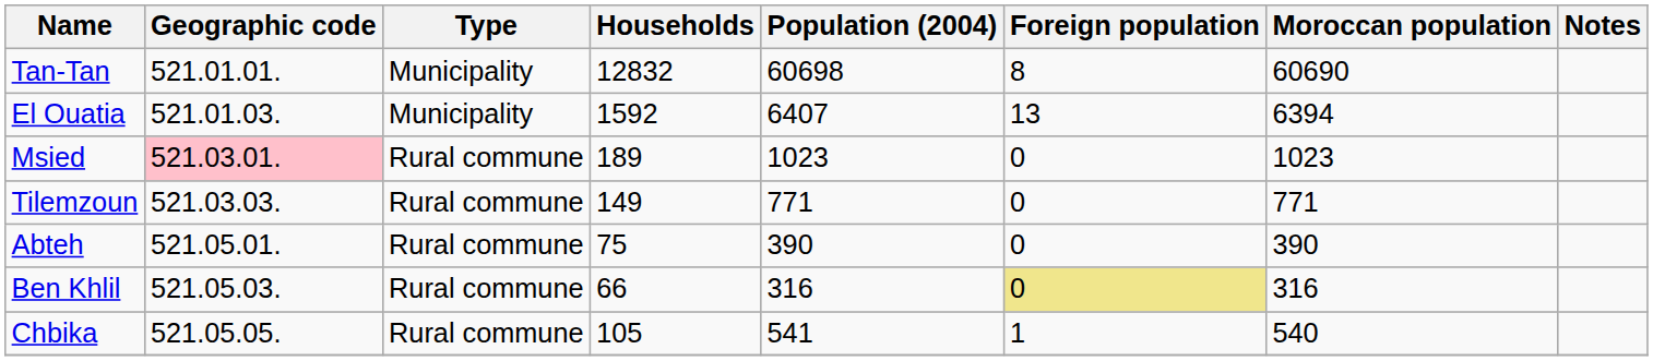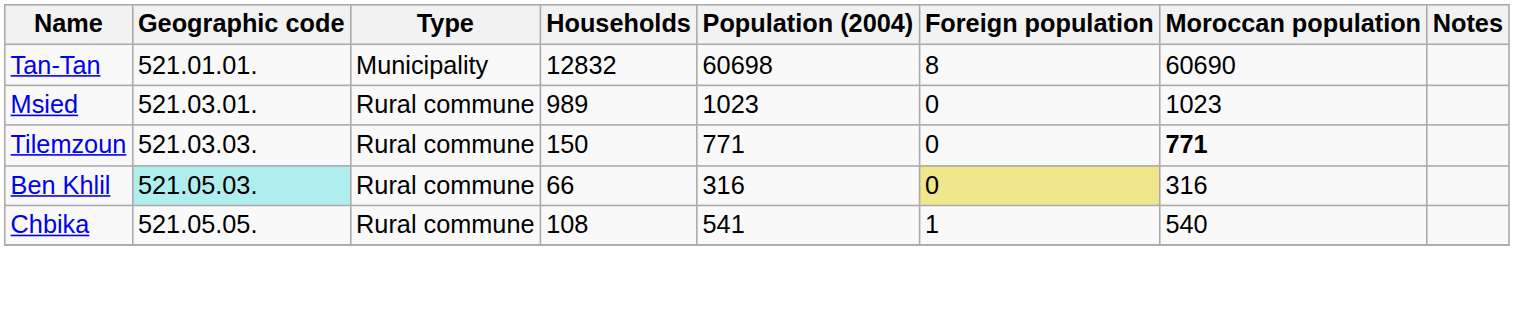- row: El Ouatia | 521.01.03. | Municipality | 1592 | 6407 | 13 | 6394
Msied | Geographic code: pink background -> no background
Msied | Households: 189 -> 989
Tilemzoun | Households: 149 -> 150
Tilemzoun | Moroccan population: normal -> bold
- row: Abteh | 521.05.01. | Rural commune | 75 | 390 | 0 | 390
Ben Khlil | Geographic code: no background -> paleturquoise background
Chbika | Households: 105 -> 108
